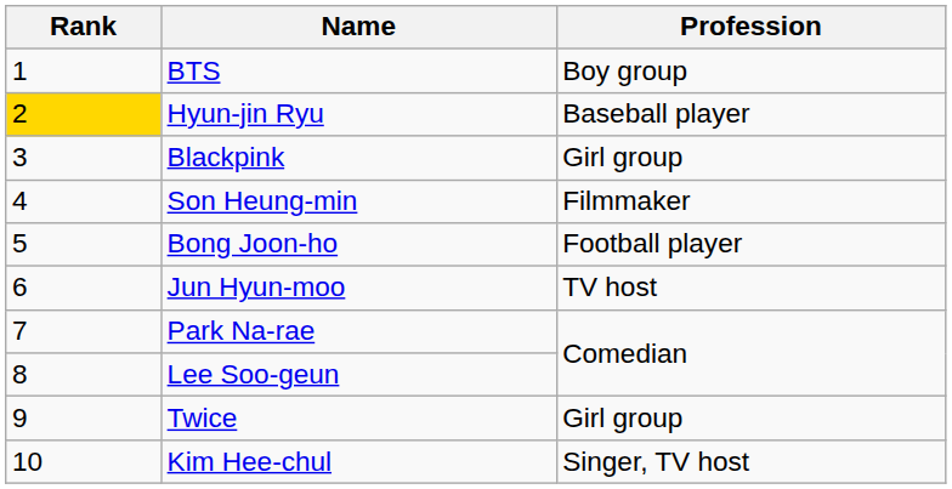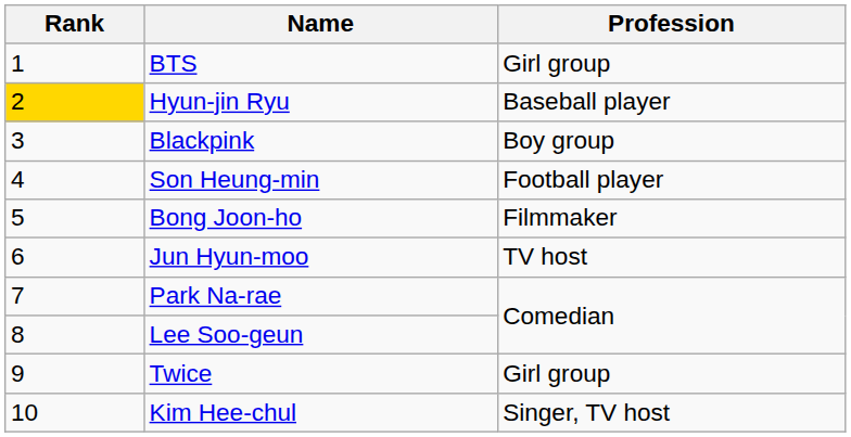BTS | Profession: Boy group -> Girl group
Blackpink | Profession: Girl group -> Boy group
Son Heung-min | Profession: Filmmaker -> Football player
Bong Joon-ho | Profession: Football player -> Filmmaker
